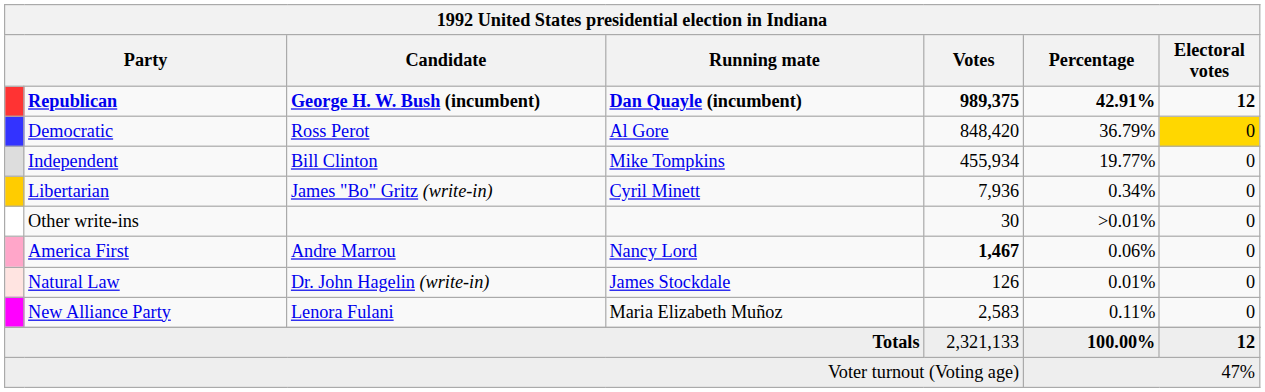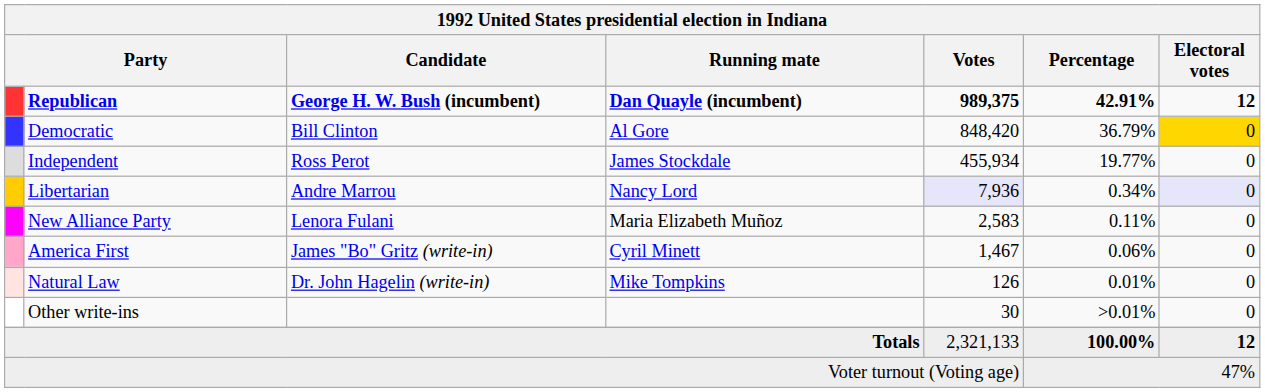Democratic | Candidate: Ross Perot -> Bill Clinton
Independent | Candidate: Bill Clinton -> Ross Perot
Independent | Running mate: Mike Tompkins -> James Stockdale
Libertarian | Candidate: James "Bo" Gritz (write-in) -> Andre Marrou
Libertarian | Running mate: Cyril Minett -> Nancy Lord
Libertarian | Votes: no background -> lavender background
Libertarian | Electoral votes: no background -> lavender background
rows swapped: New Alliance Party <-> Other write-ins
America First | Candidate: Andre Marrou -> James "Bo" Gritz (write-in)
America First | Running mate: Nancy Lord -> Cyril Minett
America First | Votes: bold -> normal
Natural Law | Running mate: James Stockdale -> Mike Tompkins
